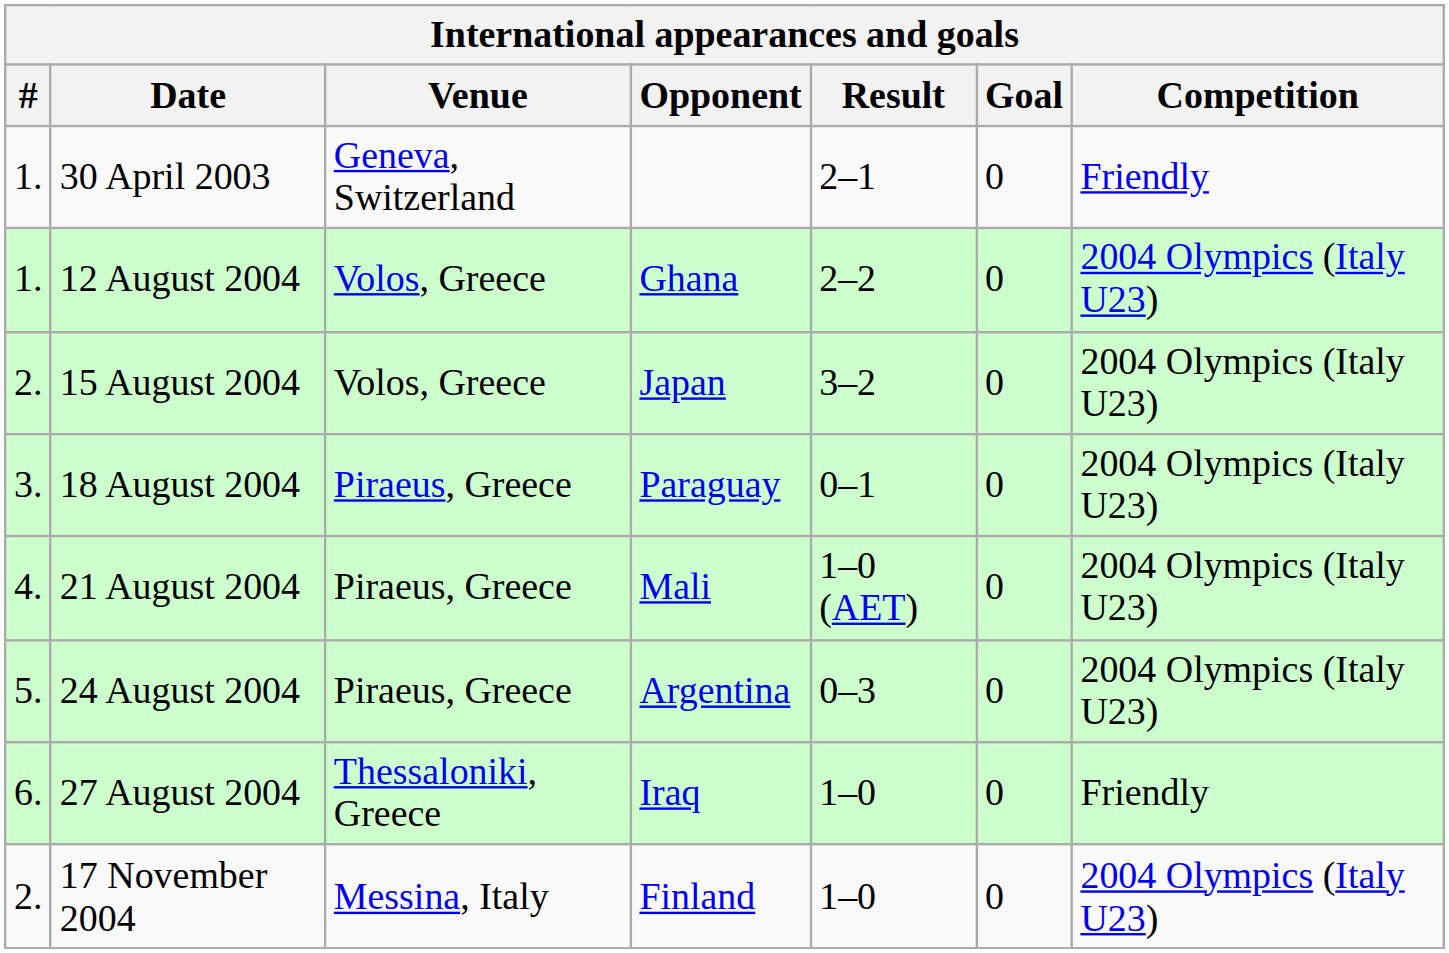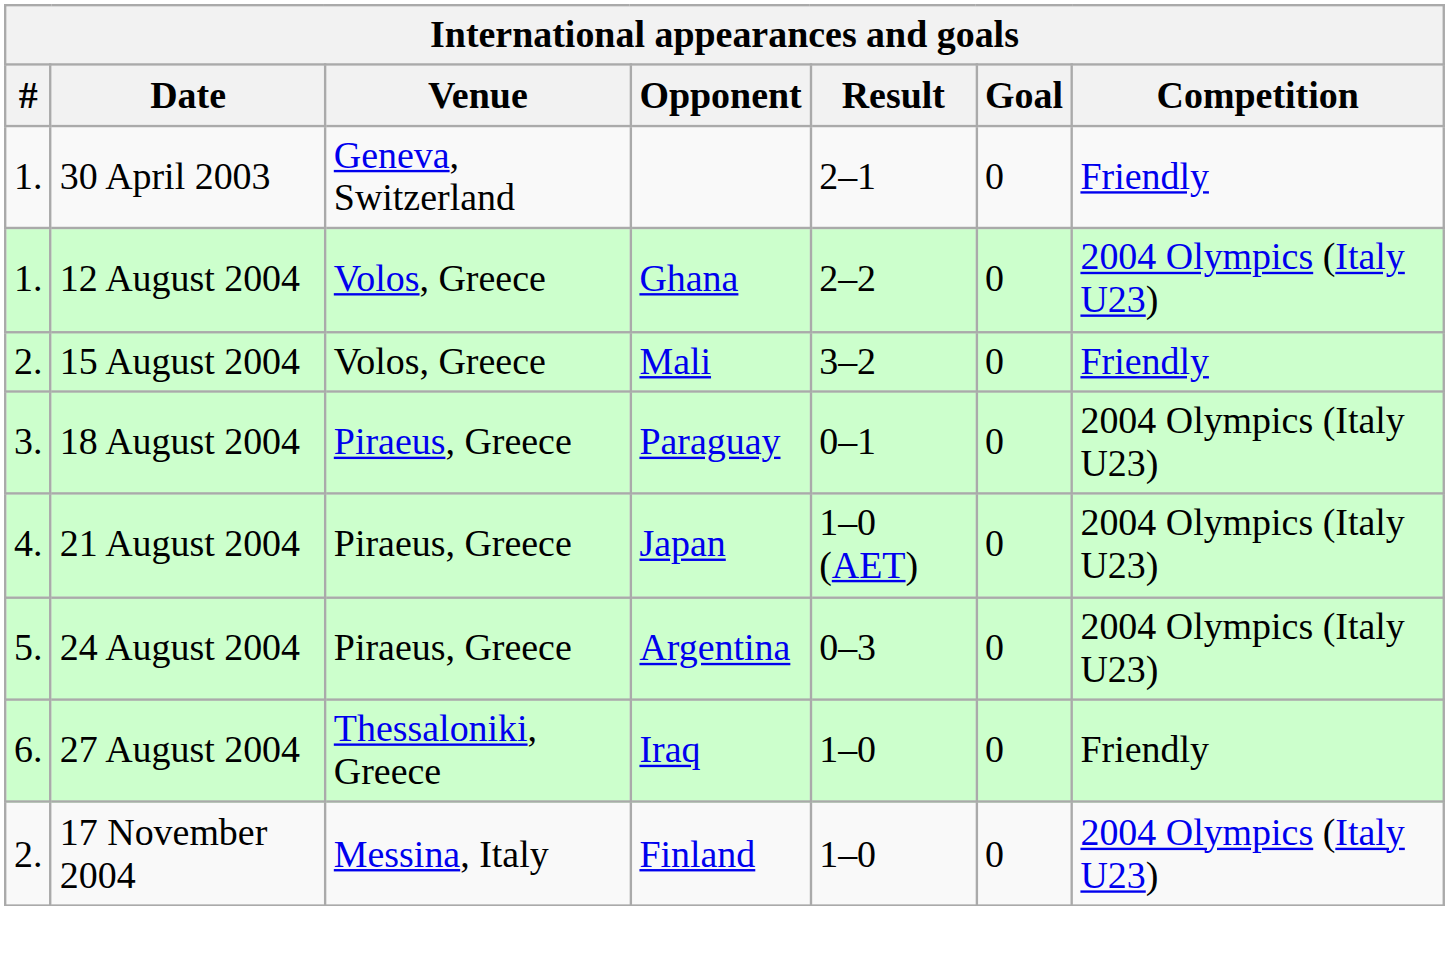15 August 2004 | Opponent: Japan -> Mali
15 August 2004 | Competition: 2004 Olympics (Italy U23) -> Friendly
21 August 2004 | Opponent: Mali -> Japan
